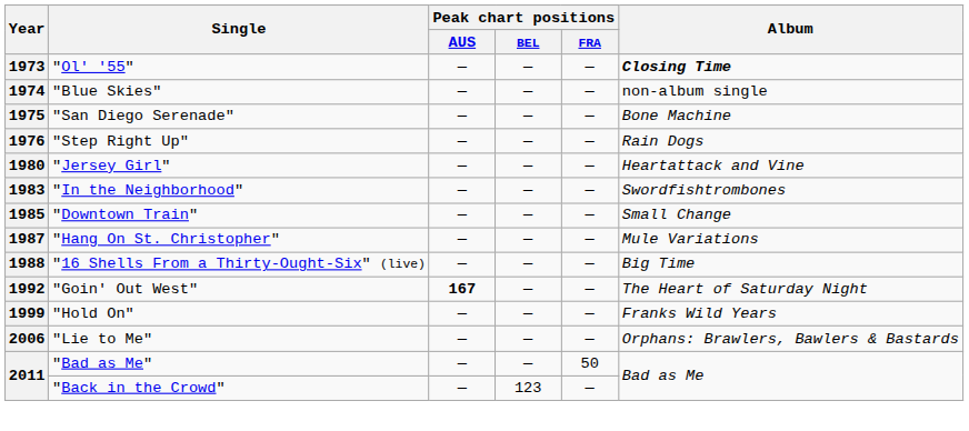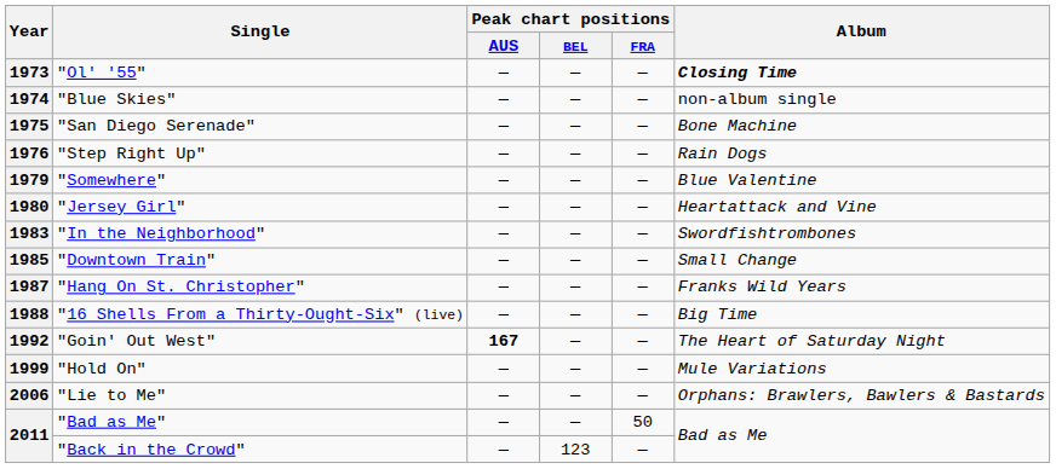+ row: 1979 | "Somewhere" | — | — | — | Blue Valentine
1987 | Album: Mule Variations -> Franks Wild Years
1999 | Album: Franks Wild Years -> Mule Variations
